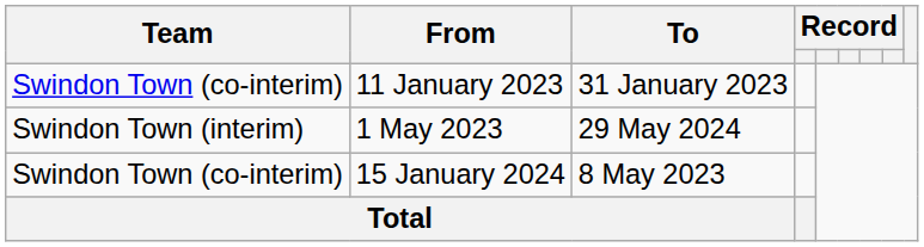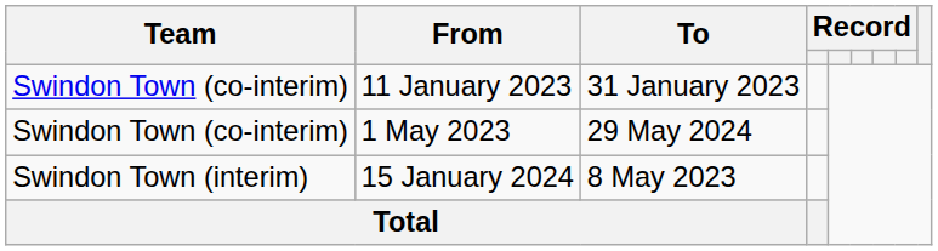1 May 2023 | Team: Swindon Town (interim) -> Swindon Town (co-interim)
15 January 2024 | Team: Swindon Town (co-interim) -> Swindon Town (interim)
